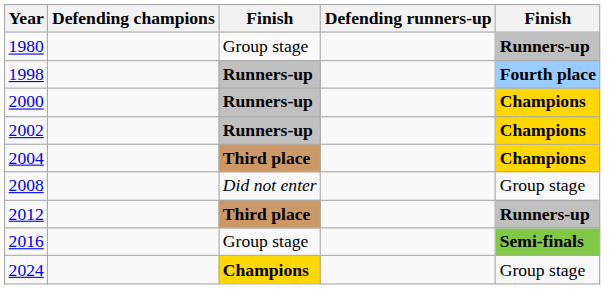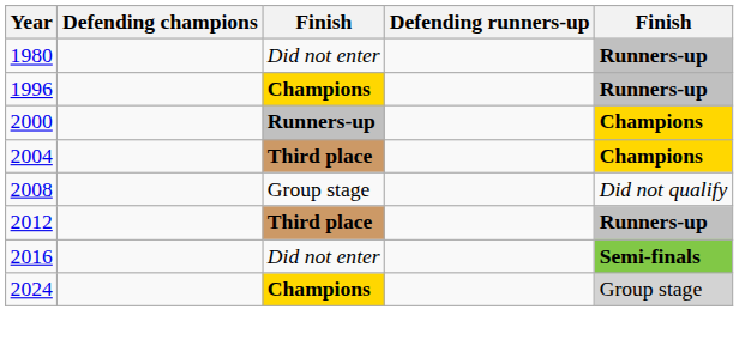1980 | column 3: Group stage -> Did not enter
+ row: 1996 | Champions | Runners-up
- row: 1998 | Runners-up | Fourth place
- row: 2002 | Runners-up | Champions
2008 | column 3: Did not enter -> Group stage
2008 | column 5: Group stage -> Did not qualify
2016 | column 3: Group stage -> Did not enter
2024 | column 5: no background -> lightgrey background
